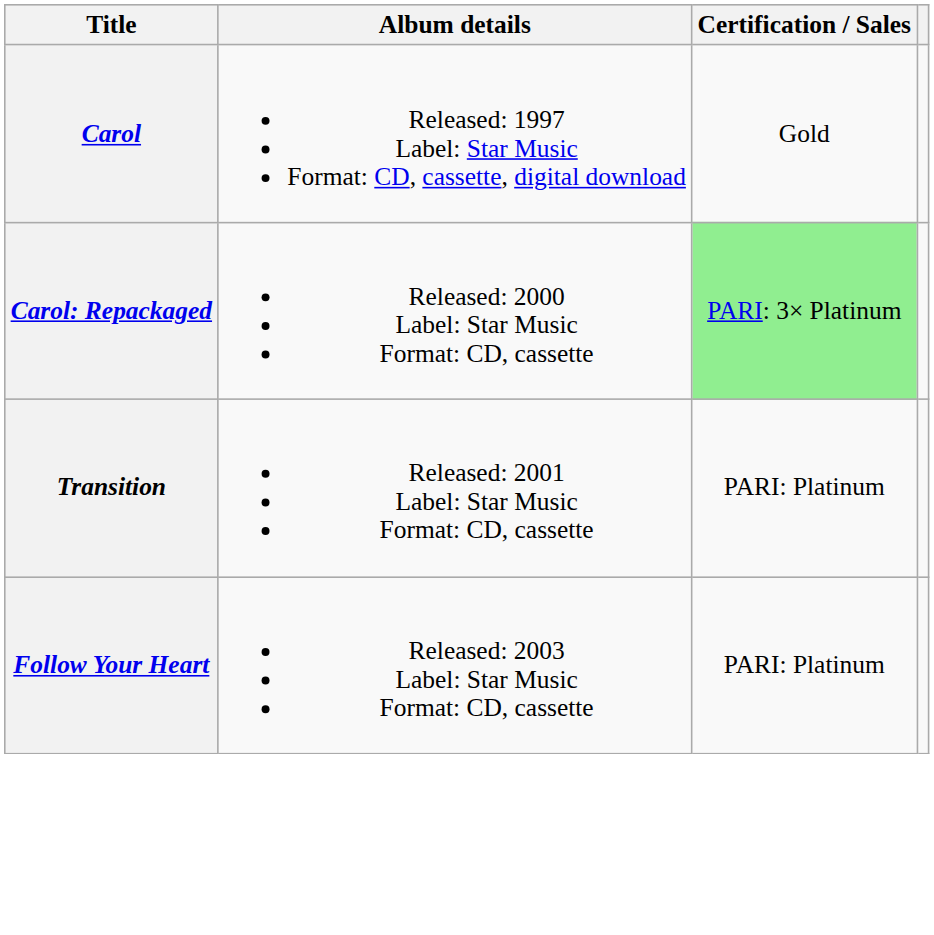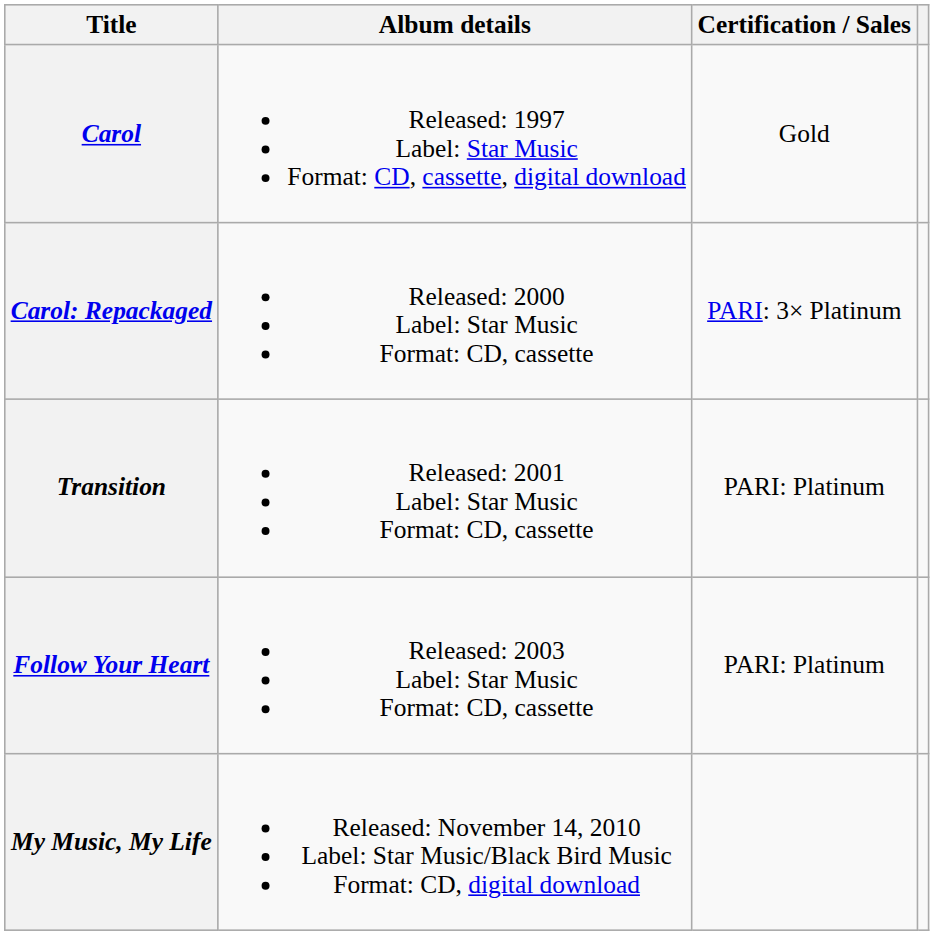Carol: Repackaged | Certification / Sales: lightgreen background -> no background
+ row: My Music, My Life | Released: November 14, 2010 Label: Star Music/Black Bird Music Format: CD, digital download
